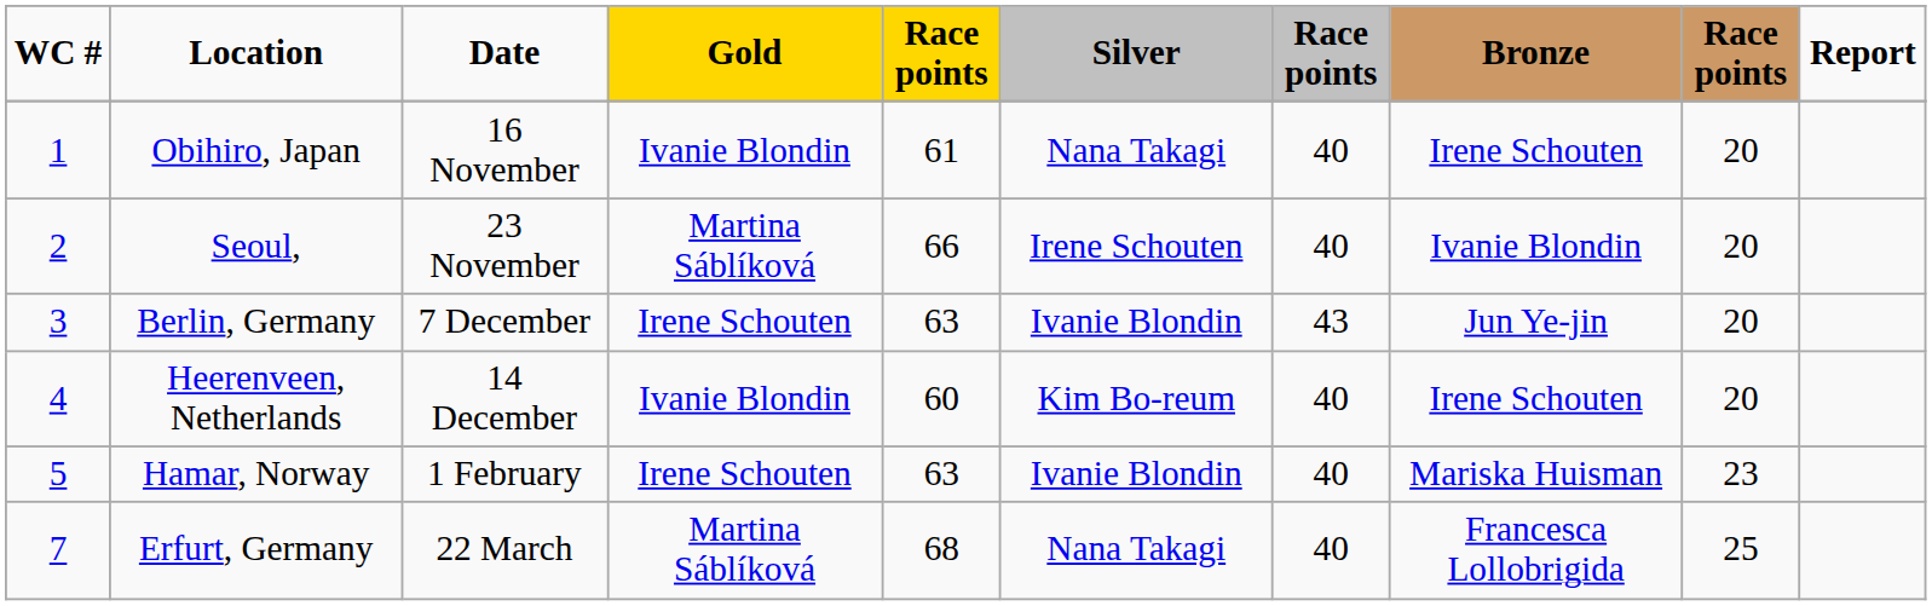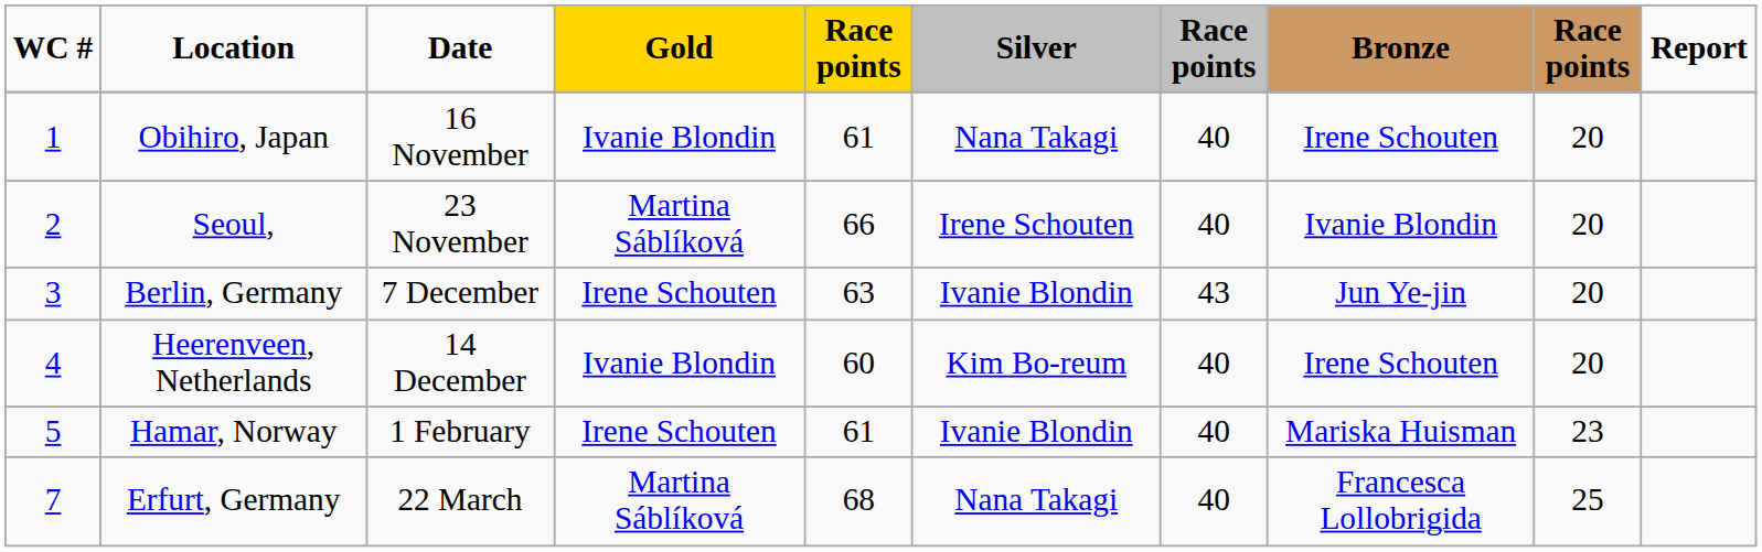Hamar, Norway | column 5: 63 -> 61
